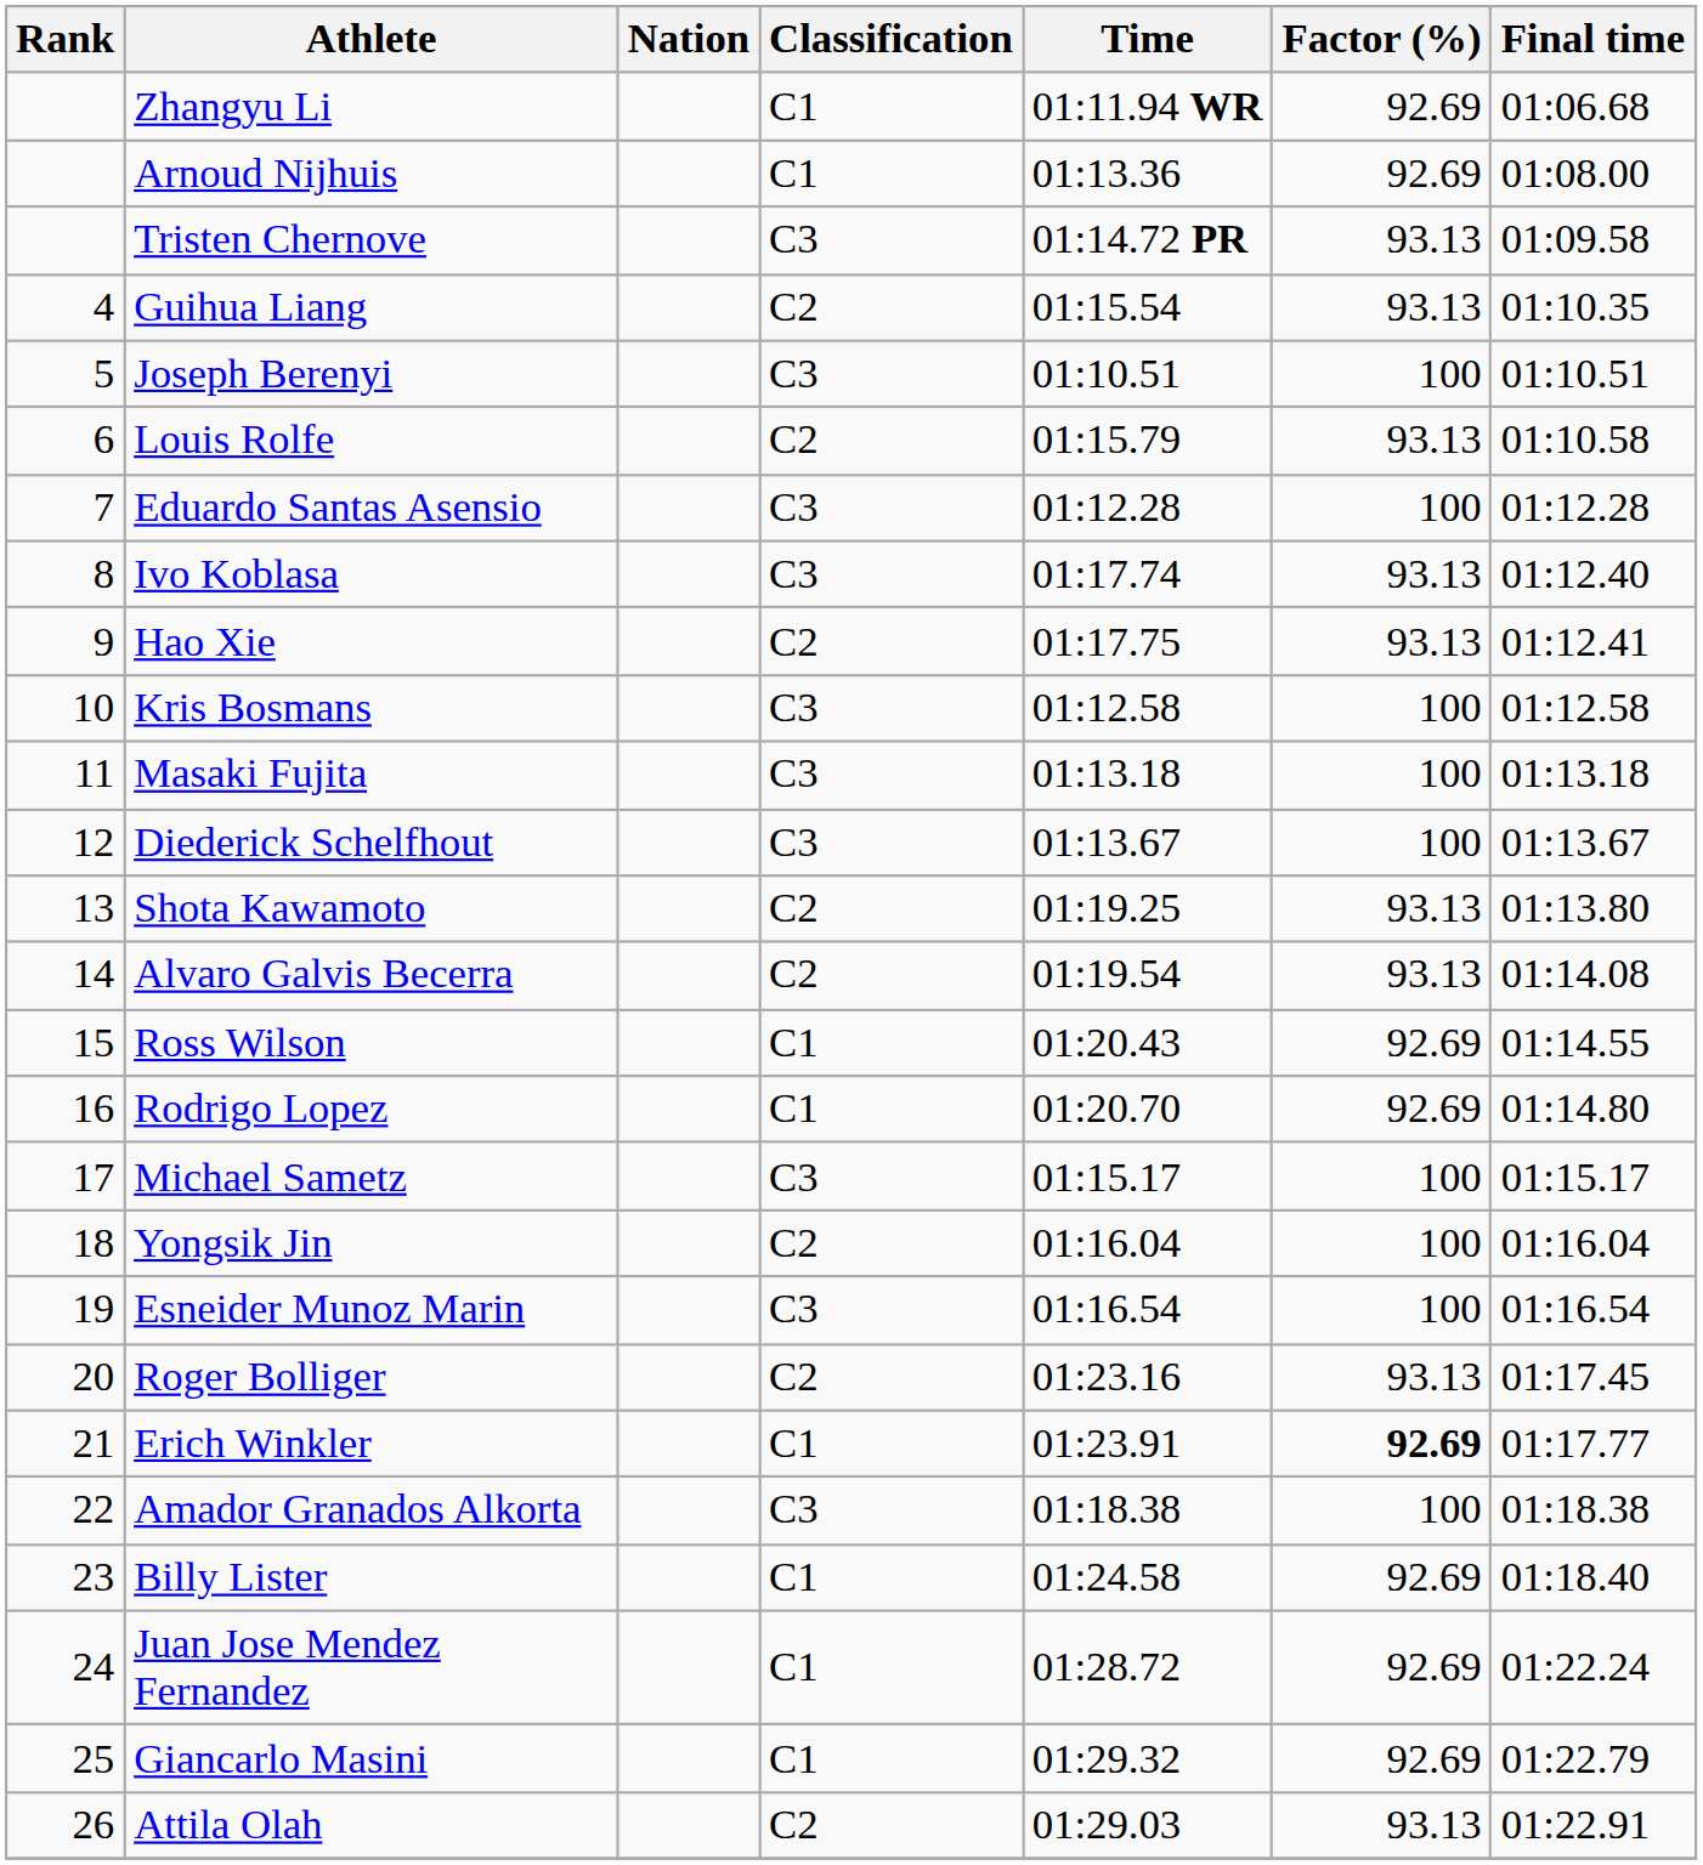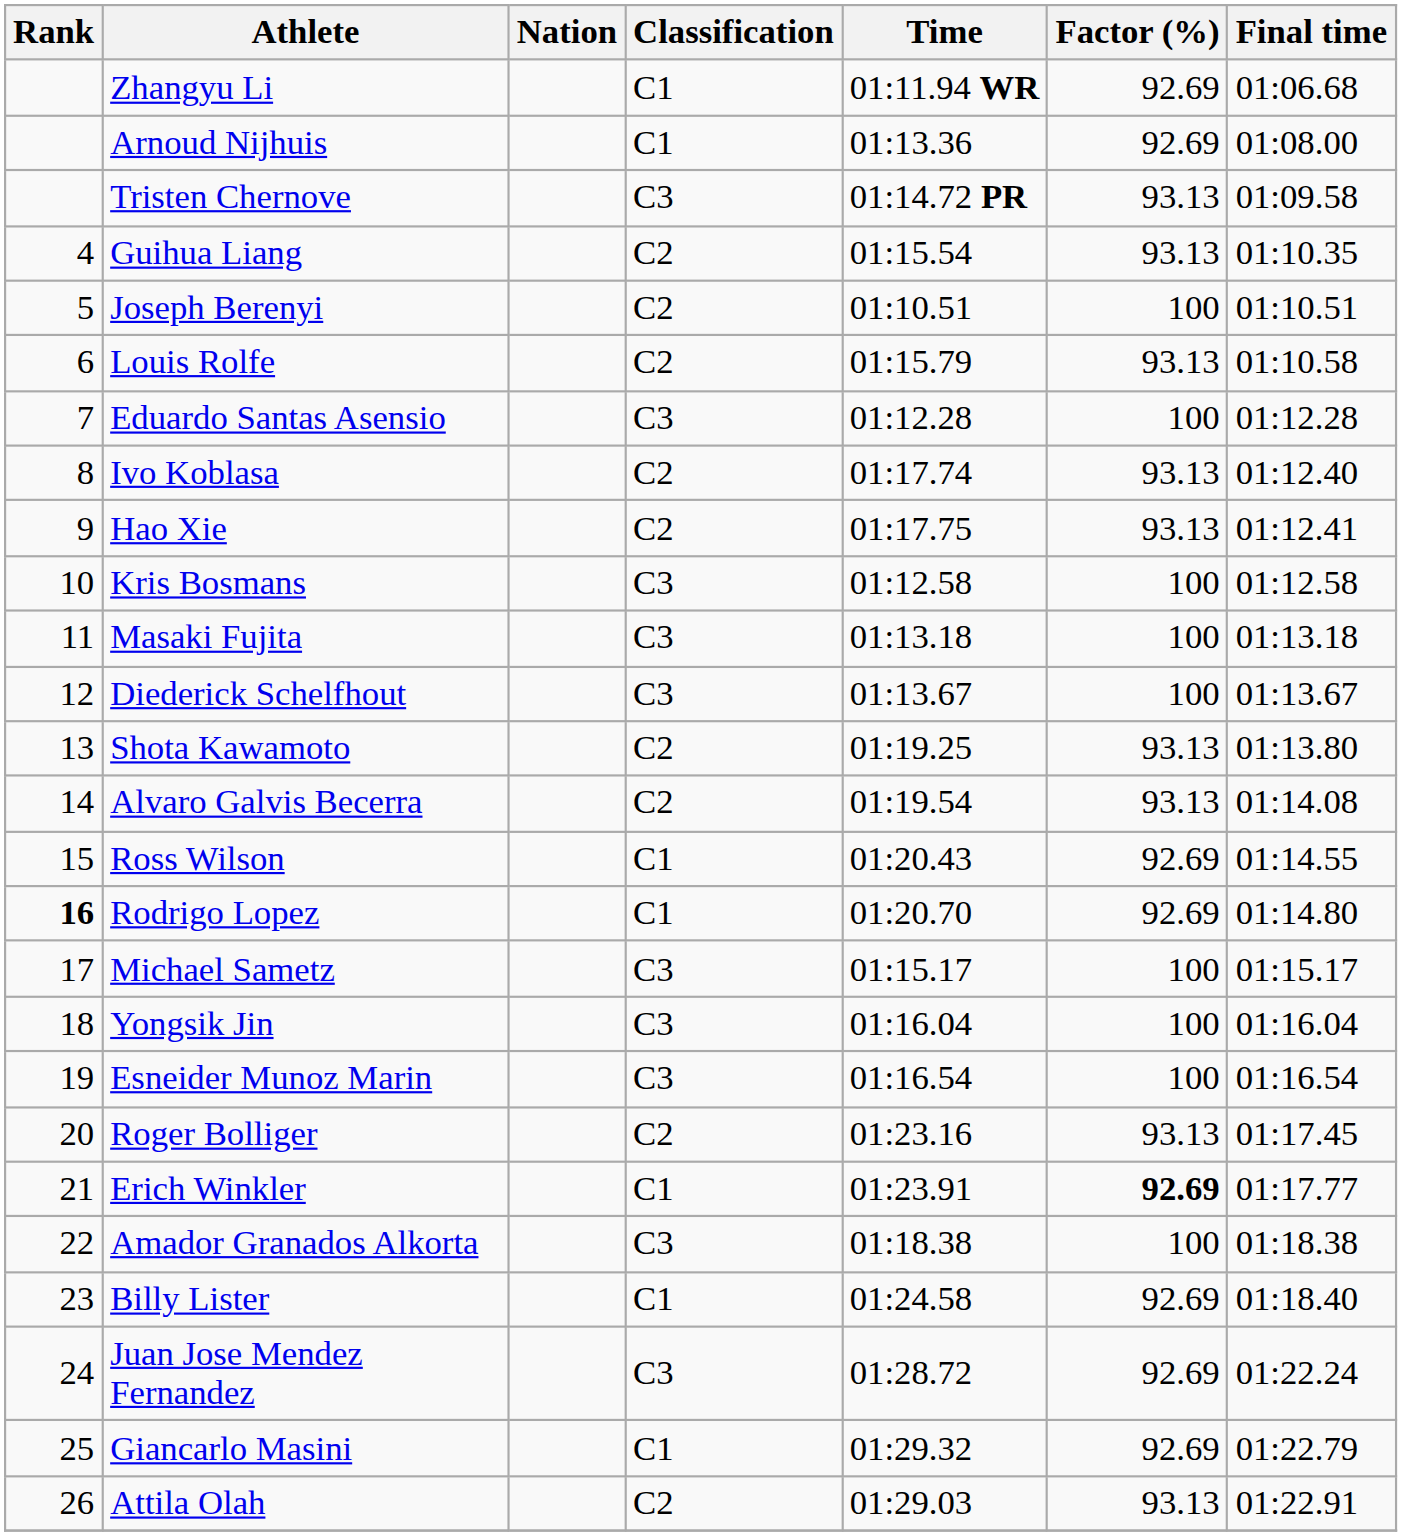Joseph Berenyi | Classification: C3 -> C2
Ivo Koblasa | Classification: C3 -> C2
Rodrigo Lopez | Rank: normal -> bold
Yongsik Jin | Classification: C2 -> C3
Juan Jose Mendez Fernandez | Classification: C1 -> C3
